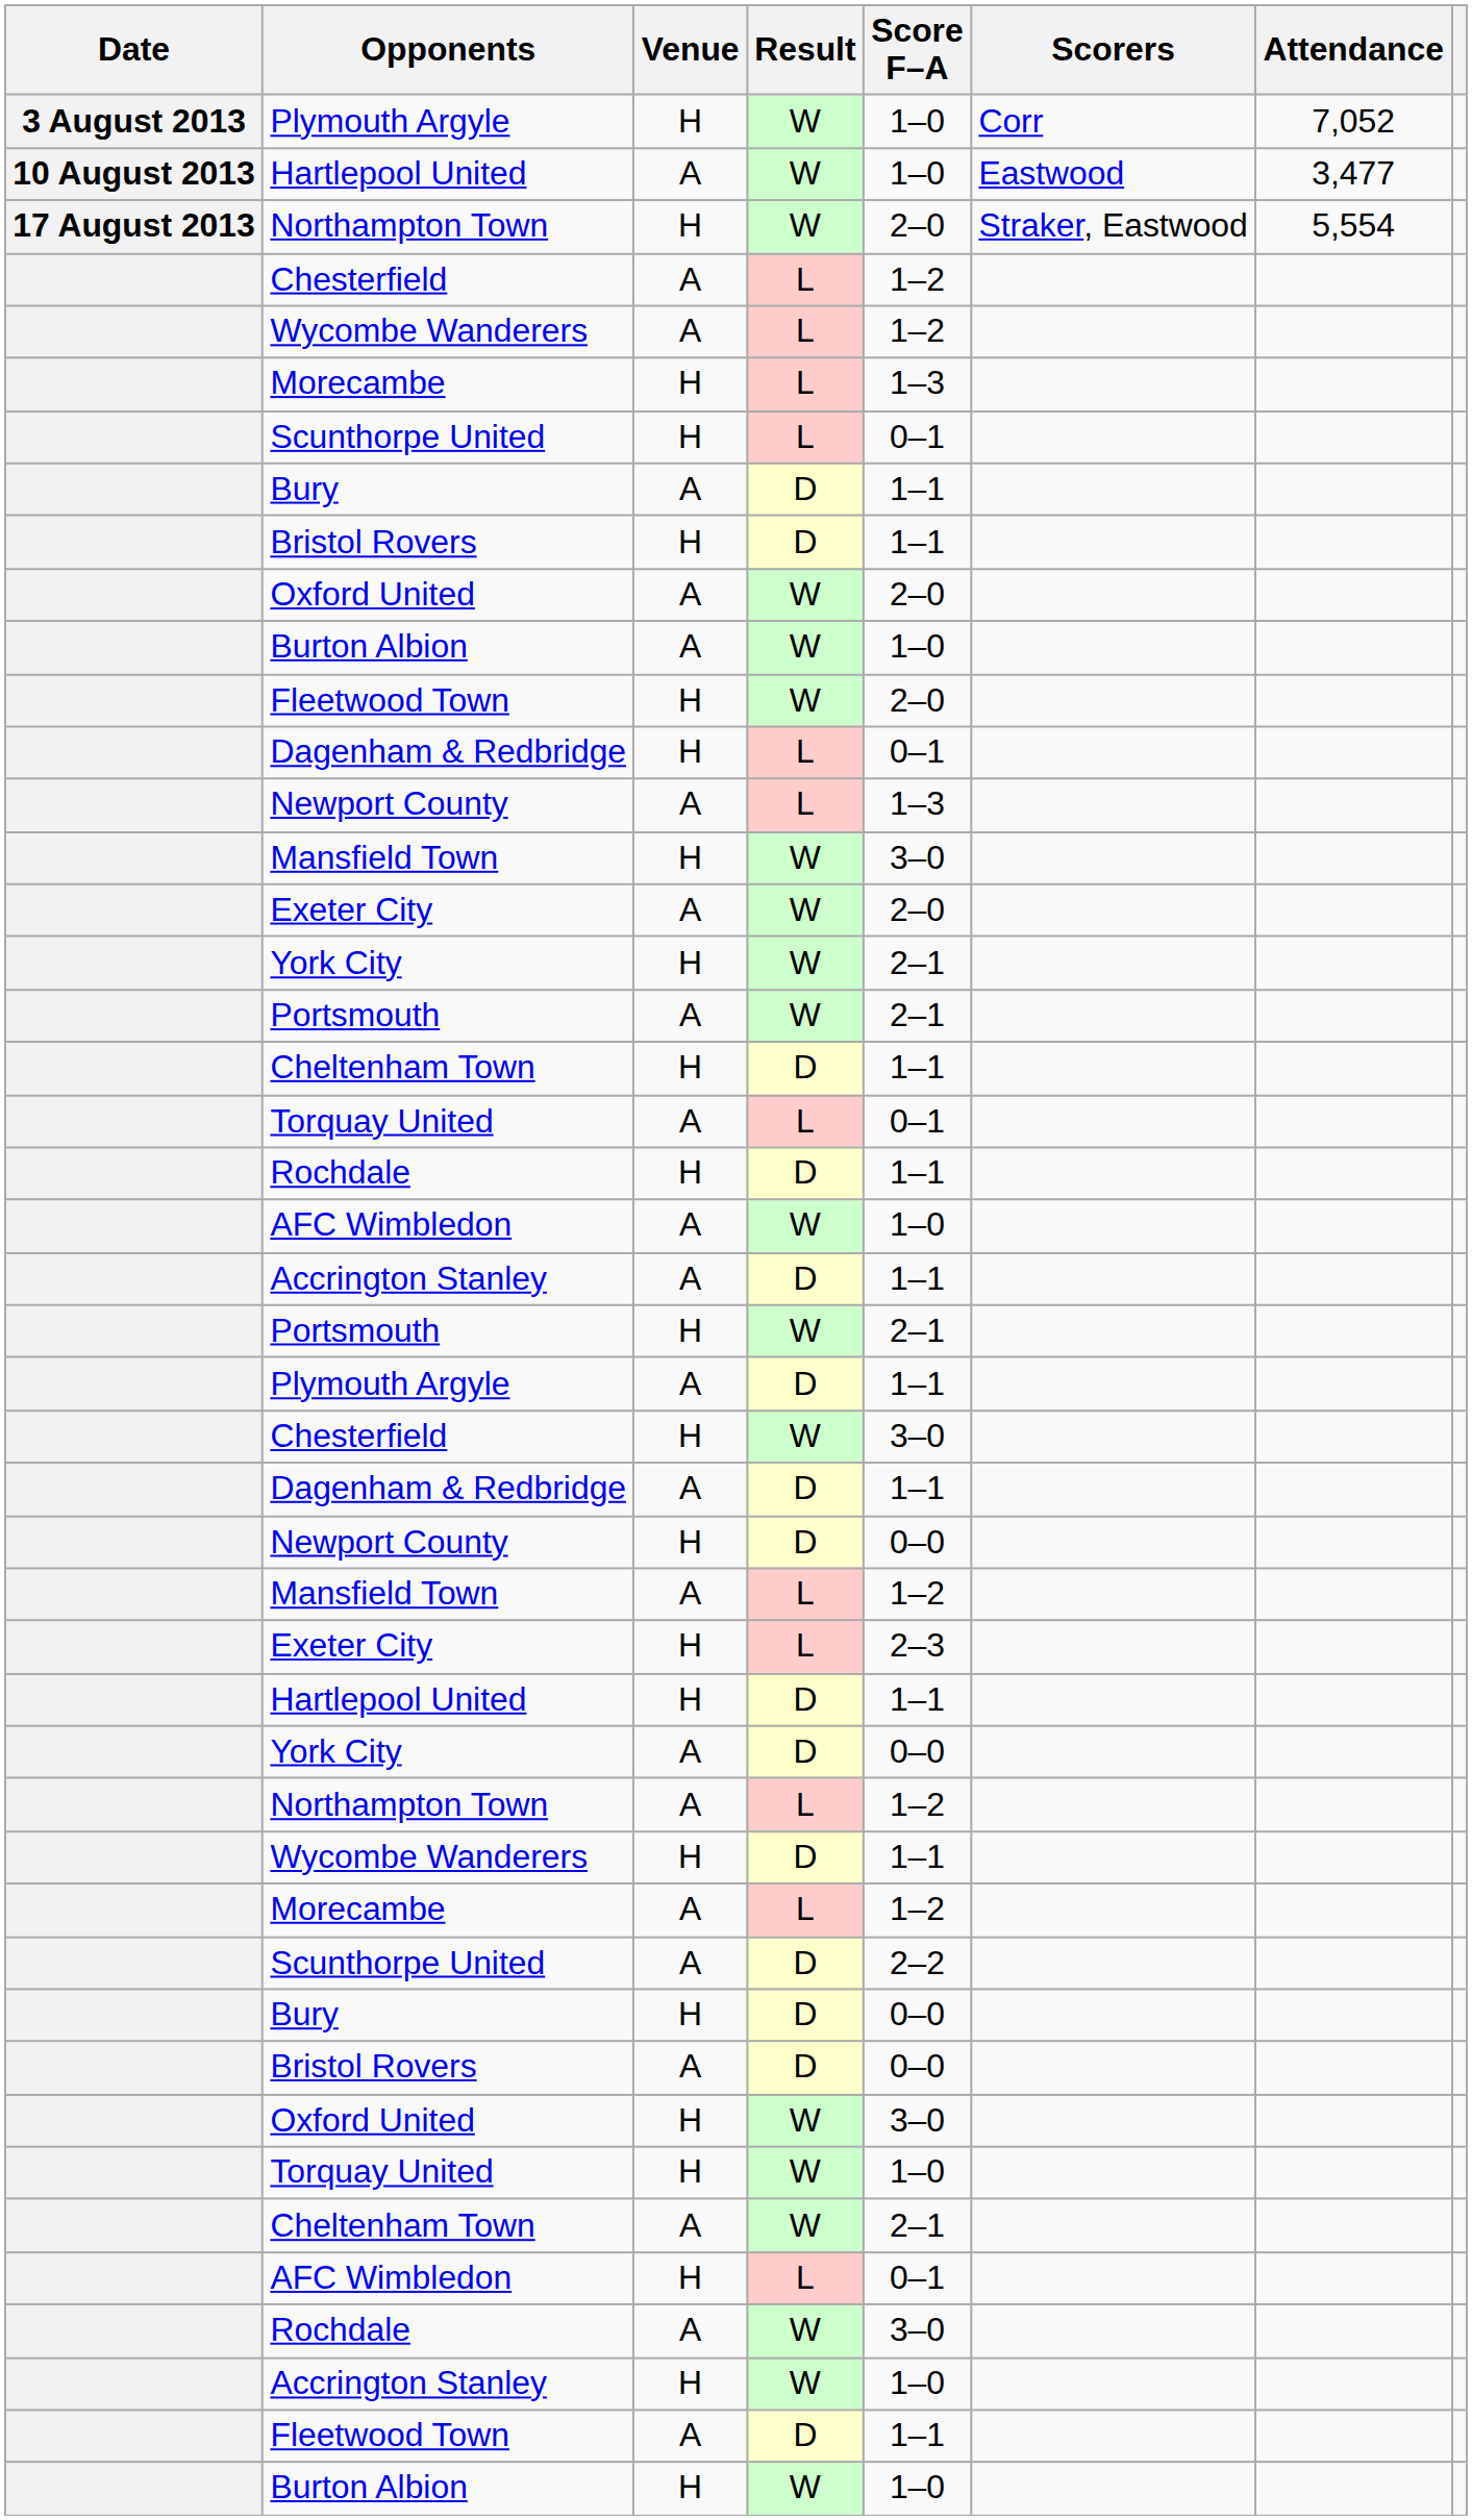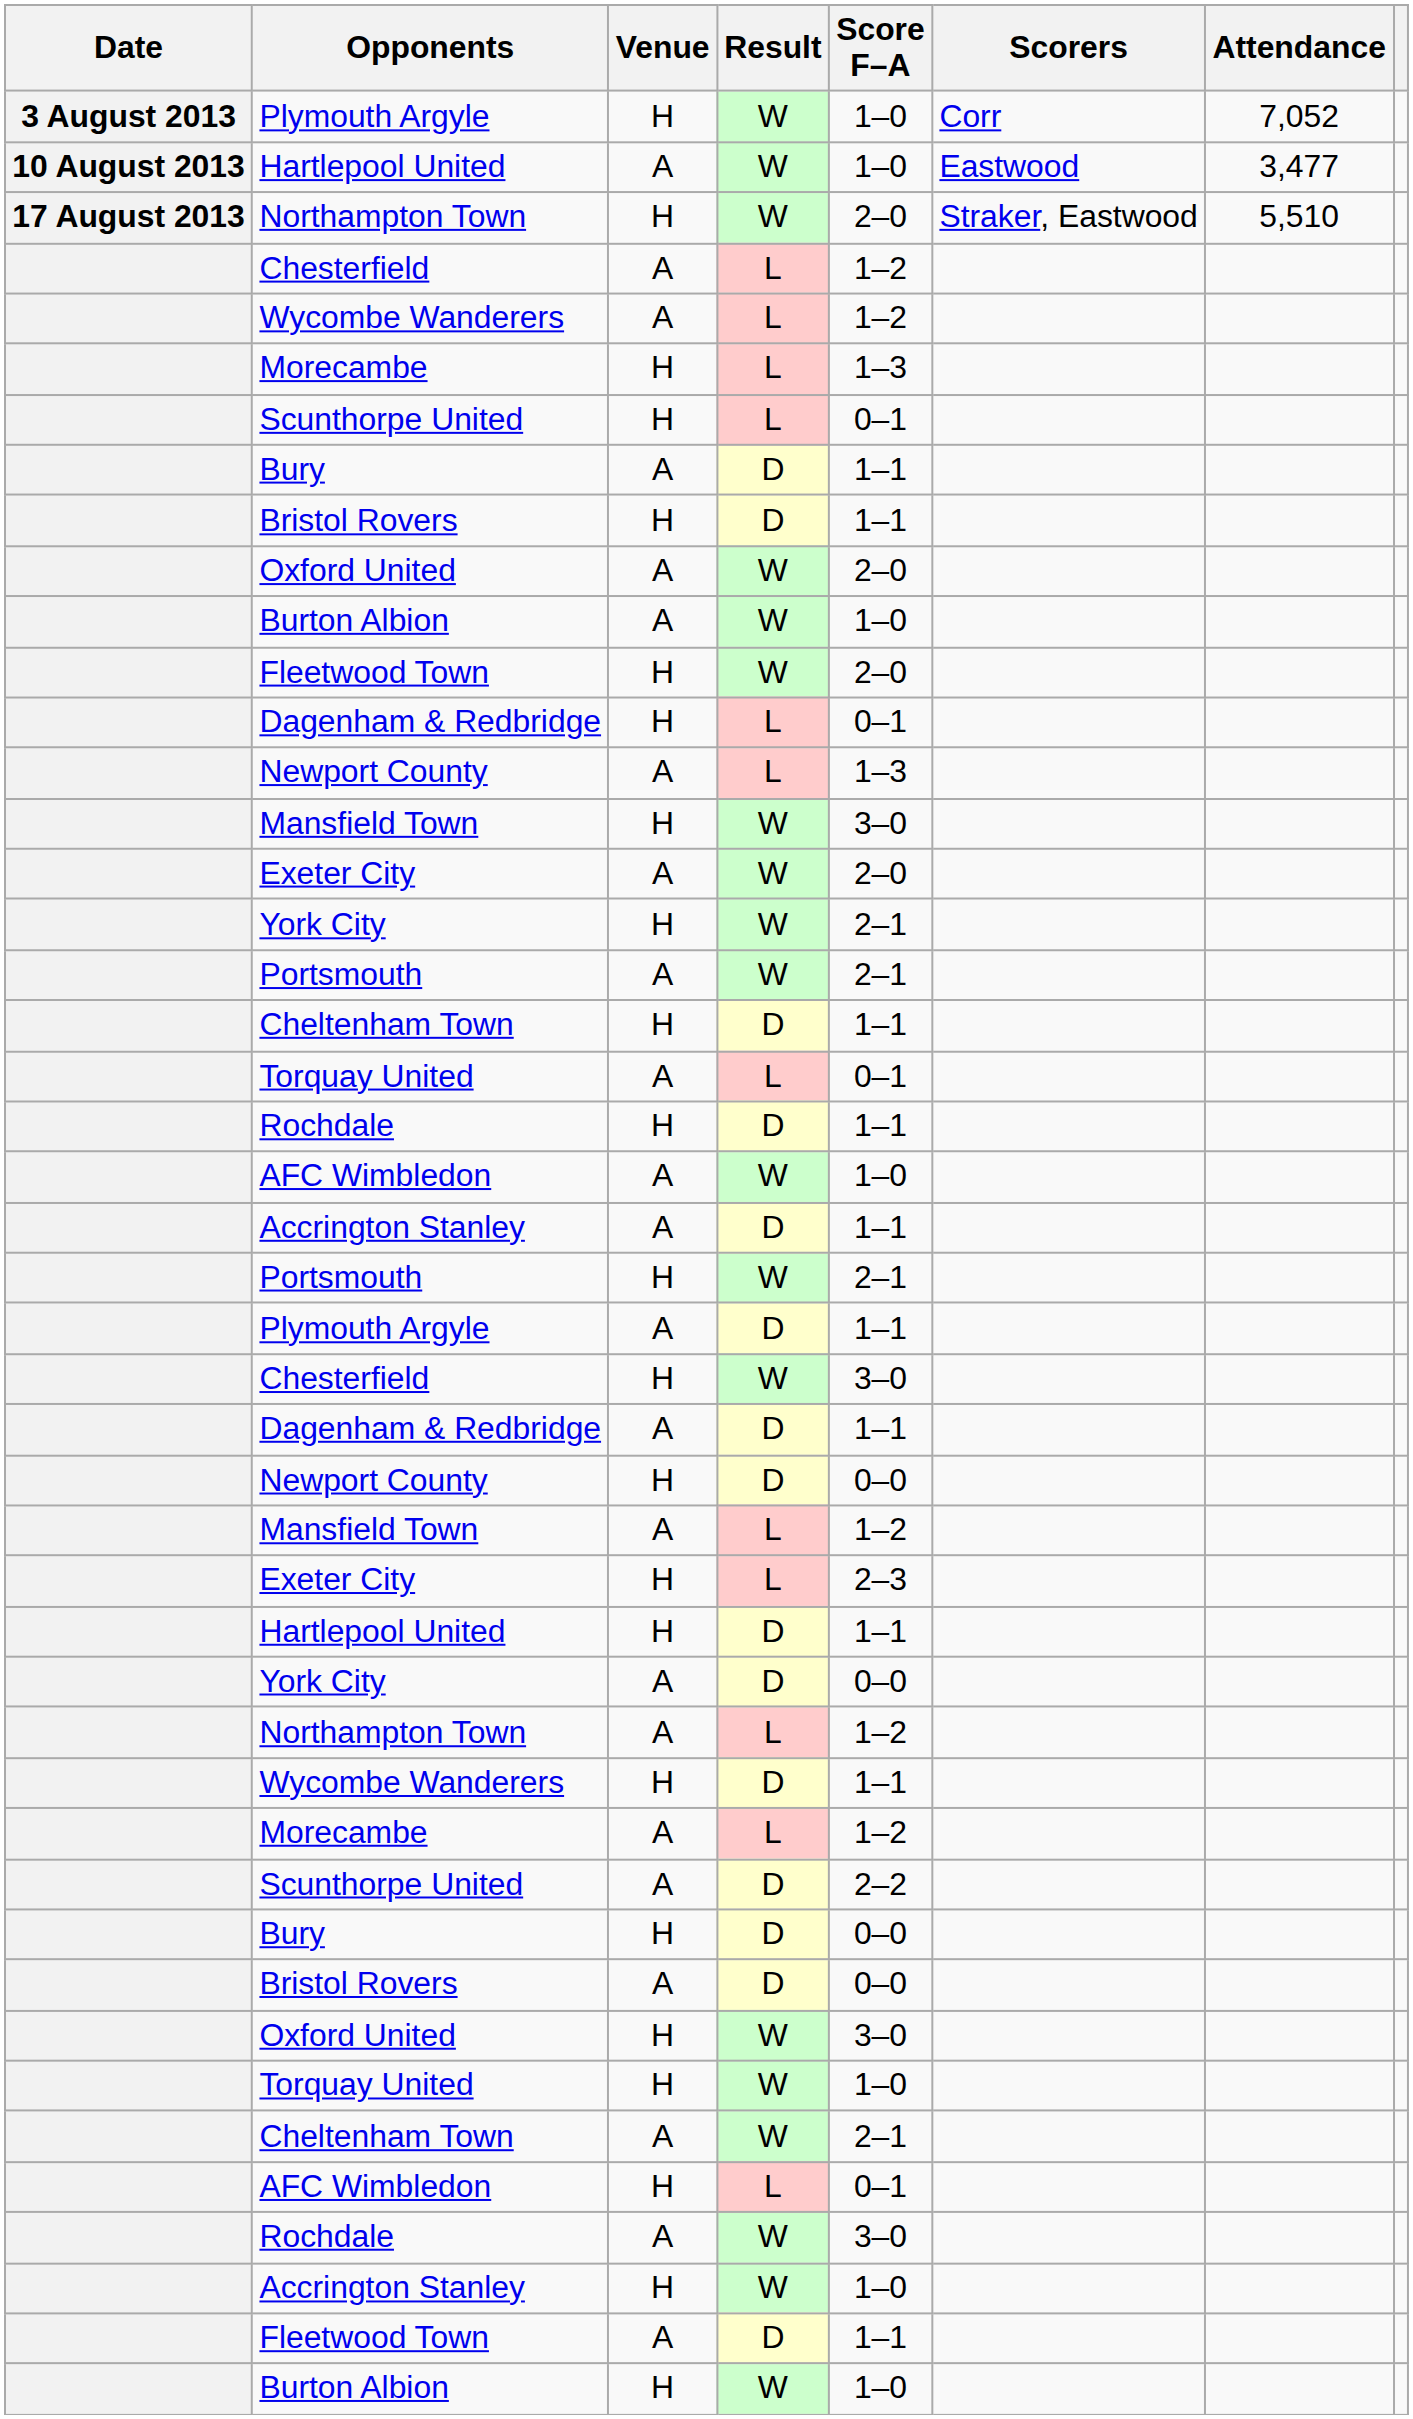Northampton Town / H | Attendance: 5,554 -> 5,510
